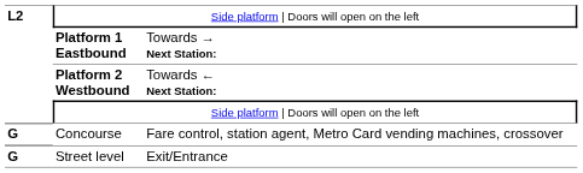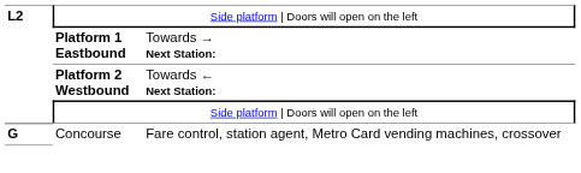- row: G | Street level | Exit/Entrance
